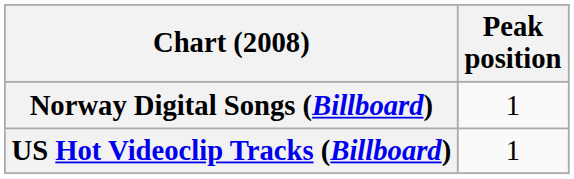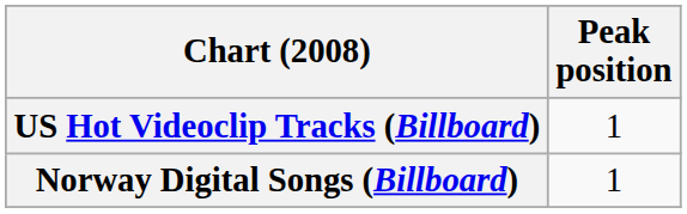rows swapped: Norway Digital Songs (Billboard) <-> US Hot Videoclip Tracks (Billboard)
